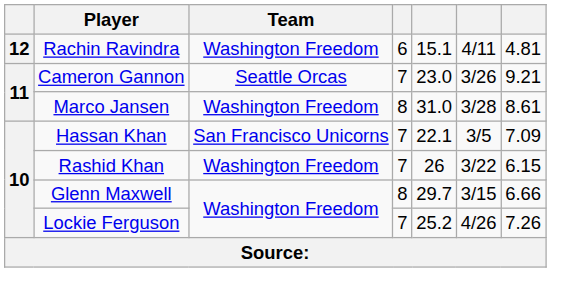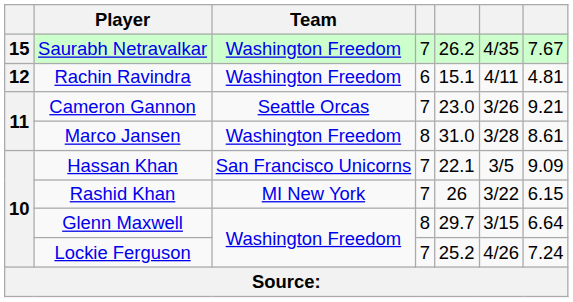+ row: 15 | Saurabh Netravalkar | Washington Freedom | 7 | 26.2 | 4/35 | 7.67
Hassan Khan | column 7: 7.09 -> 9.09
Rashid Khan | Team: Washington Freedom -> MI New York
Glenn Maxwell | column 7: 6.66 -> 6.64
Lockie Ferguson | column 7: 7.26 -> 7.24
